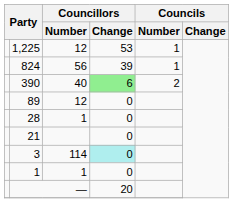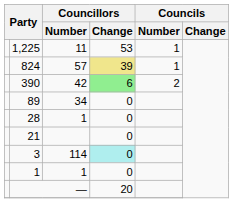1,225 | Councillors / Number: 12 -> 11
824 | Councillors / Number: 56 -> 57
824 | Councillors / Change: no background -> khaki background
390 | Councillors / Number: 40 -> 42
89 | Councillors / Number: 12 -> 34
